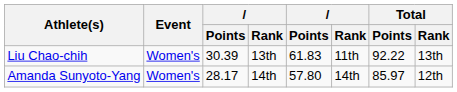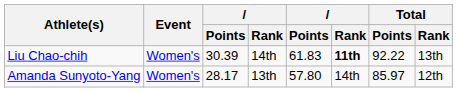Liu Chao-chih | column 4: 13th -> 14th
Liu Chao-chih | column 6: normal -> bold
Amanda Sunyoto-Yang | column 4: 14th -> 13th
